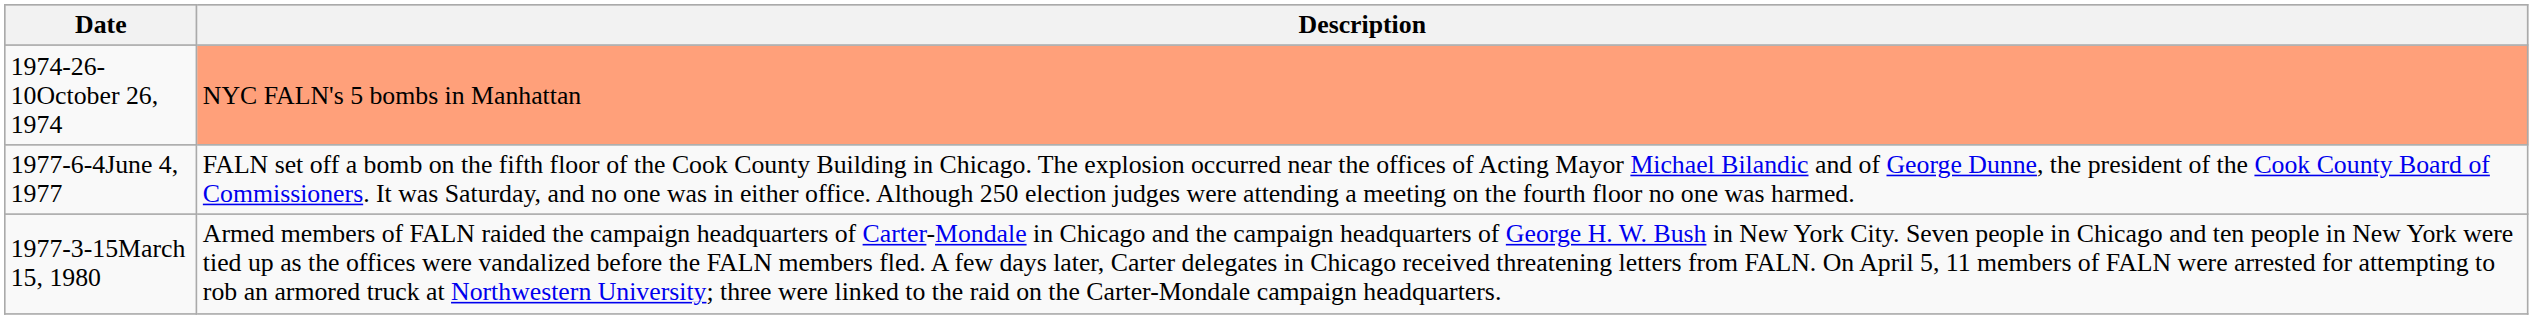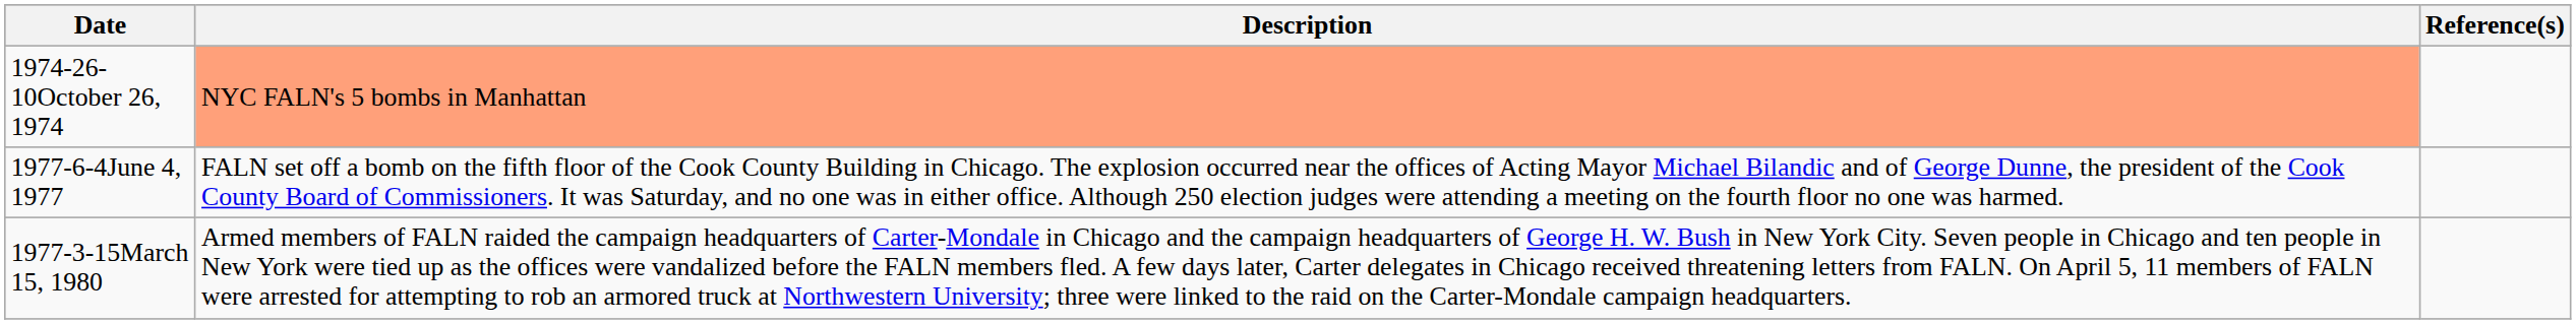+ column: Reference(s)
